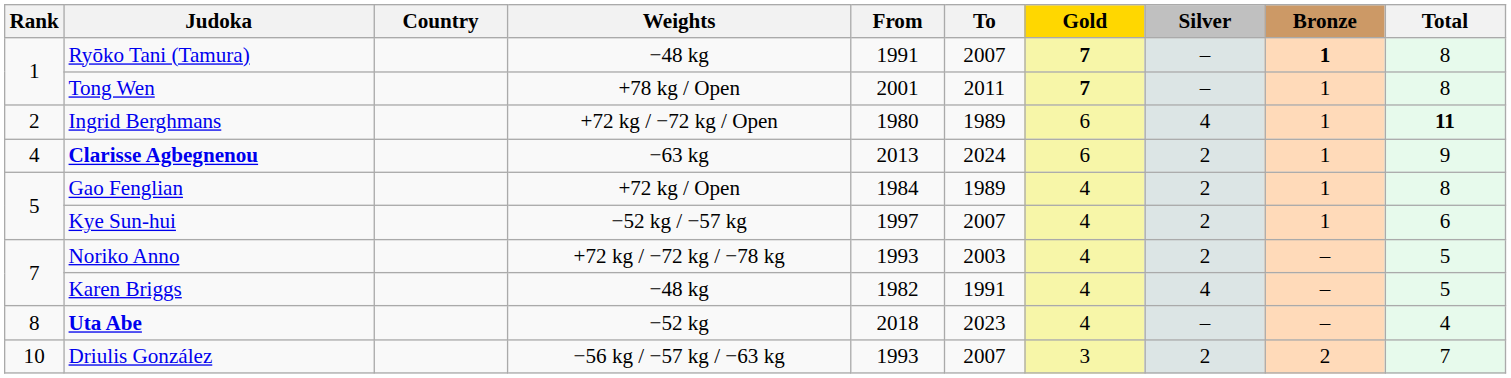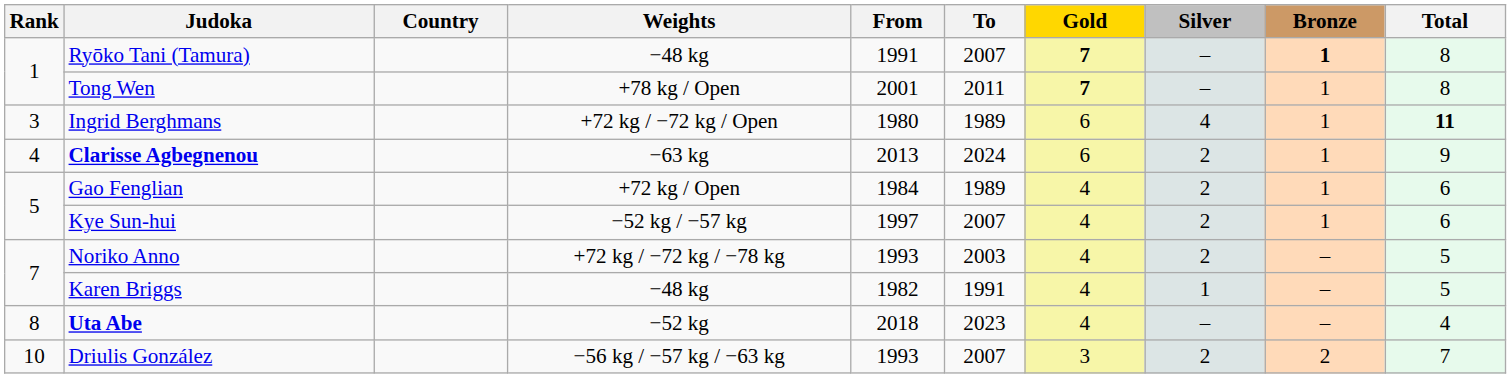Ingrid Berghmans | Rank: 2 -> 3
Gao Fenglian | Total: 8 -> 6
Karen Briggs | Silver: 4 -> 1
